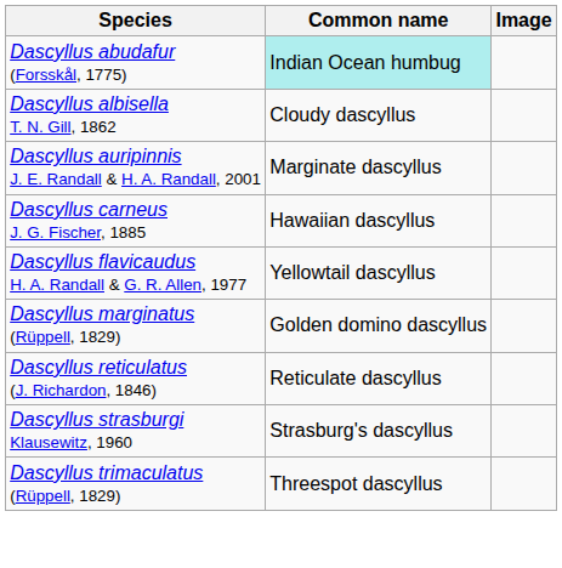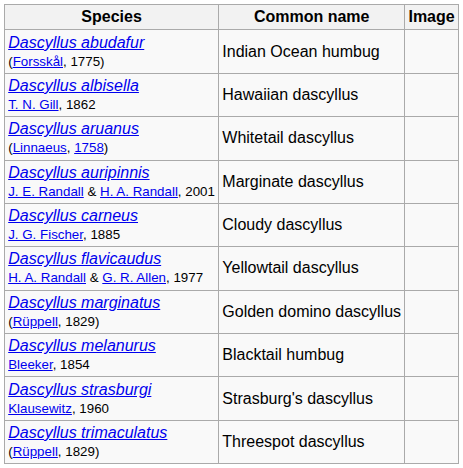Dascyllus abudafur (Forsskål, 1775) | Common name: paleturquoise background -> no background
Dascyllus albisella T. N. Gill, 1862 | Common name: Cloudy dascyllus -> Hawaiian dascyllus
+ row: Dascyllus aruanus (Linnaeus, 1758) | Whitetail dascyllus
Dascyllus carneus J. G. Fischer, 1885 | Common name: Hawaiian dascyllus -> Cloudy dascyllus
+ row: Dascyllus melanurus Bleeker, 1854 | Blacktail humbug
- row: Dascyllus reticulatus (J. Richardon, 1846) | Reticulate dascyllus
